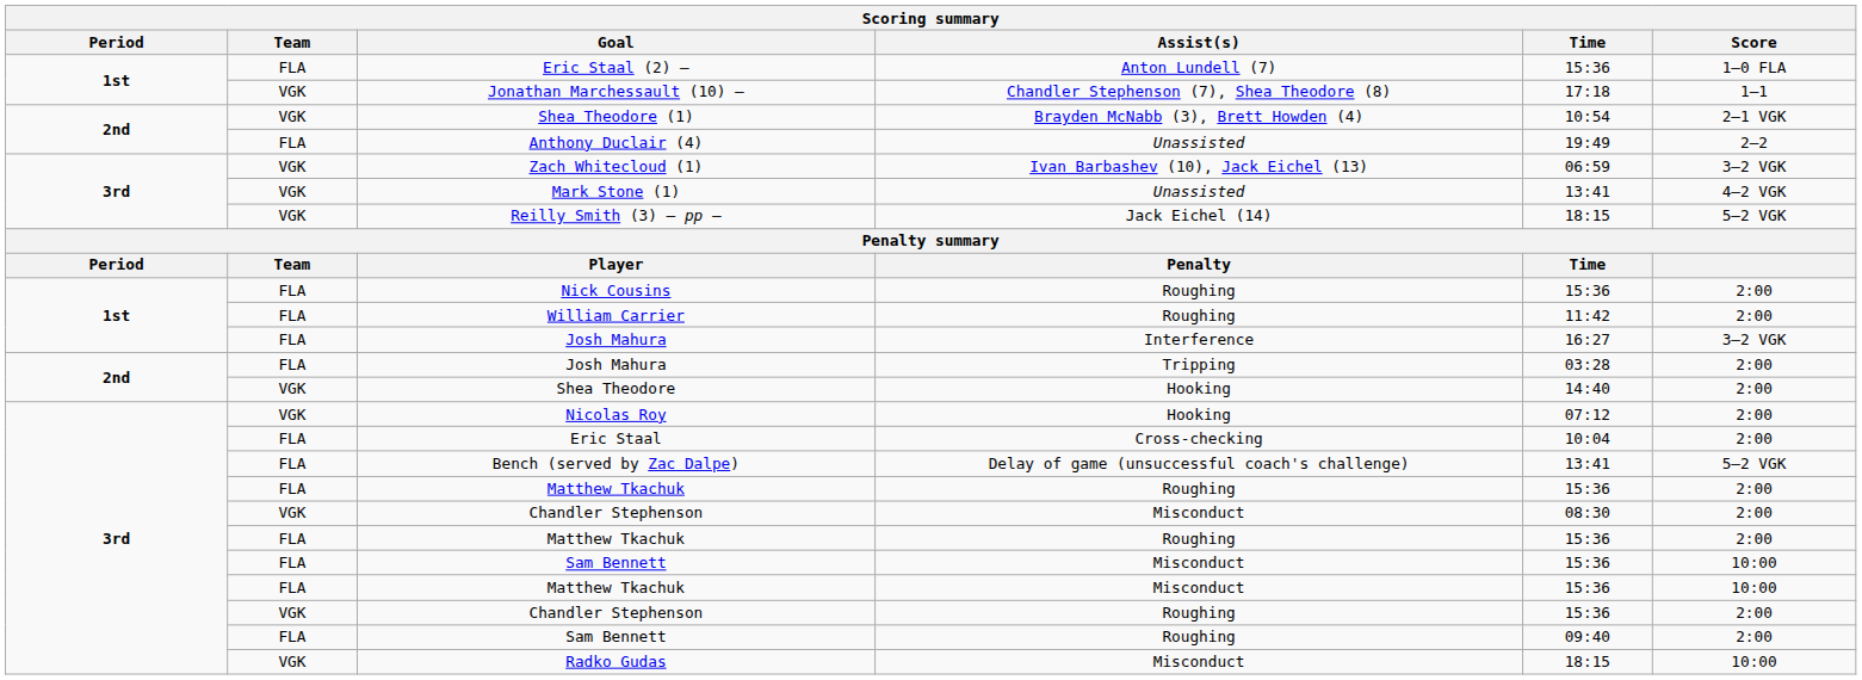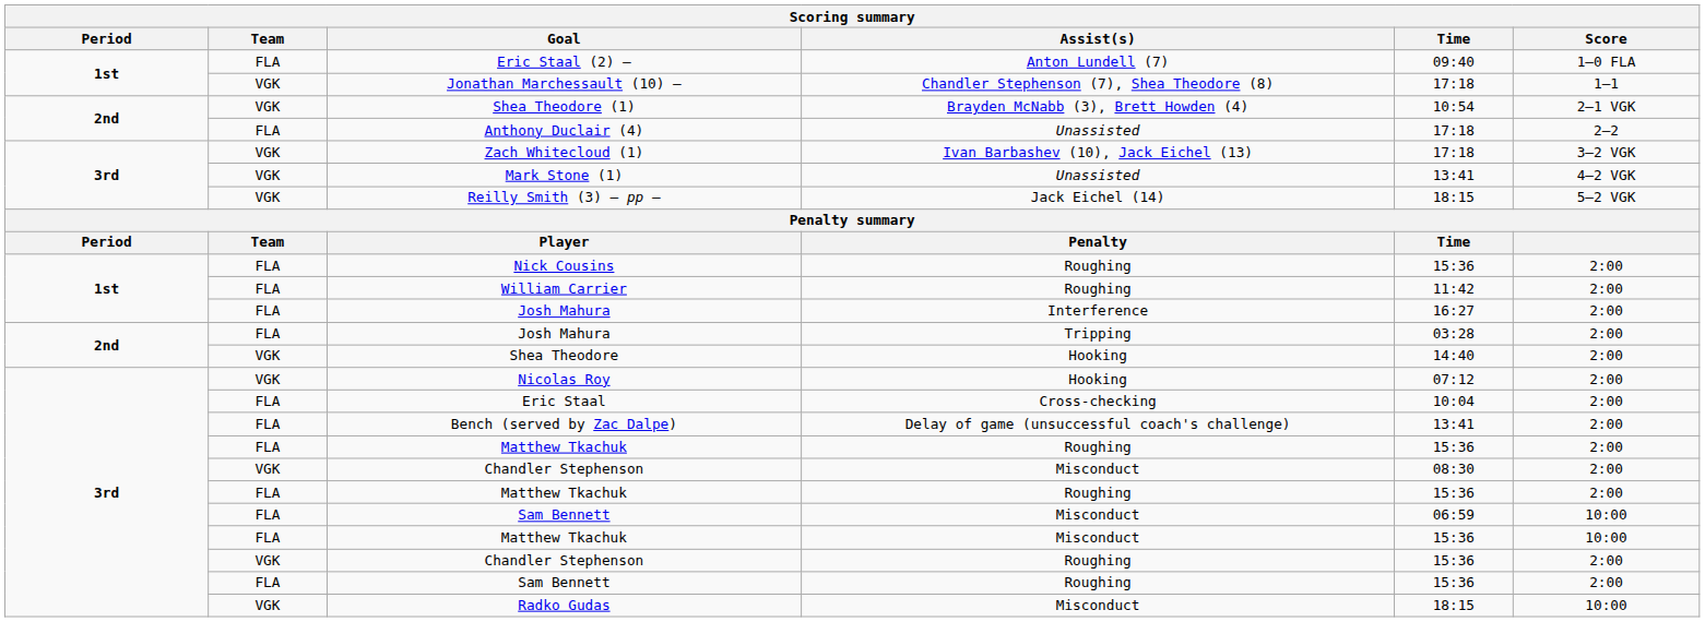Eric Staal (2) – | Time: 15:36 -> 09:40
Anthony Duclair (4) | Time: 19:49 -> 17:18
Zach Whitecloud (1) | Time: 06:59 -> 17:18
Josh Mahura / Interference | Score: 3–2 VGK -> 2:00
Bench (served by Zac Dalpe) | Score: 5–2 VGK -> 2:00
Sam Bennett / Misconduct | Time: 15:36 -> 06:59
Sam Bennett / Roughing | Time: 09:40 -> 15:36
